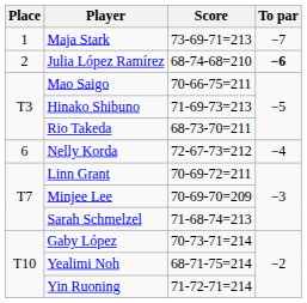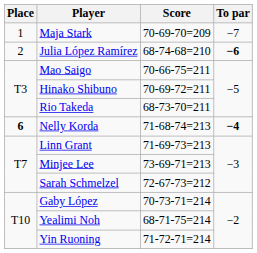Maja Stark | Score: 73-69-71=213 -> 70-69-70=209
Hinako Shibuno | Score: 71-69-73=213 -> 70-69-72=211
Nelly Korda | Place: normal -> bold
Nelly Korda | Score: 72-67-73=212 -> 71-68-74=213
Nelly Korda | To par: normal -> bold
Linn Grant | Score: 70-69-72=211 -> 71-69-73=213
Minjee Lee | Score: 70-69-70=209 -> 73-69-71=213
Sarah Schmelzel | Score: 71-68-74=213 -> 72-67-73=212
